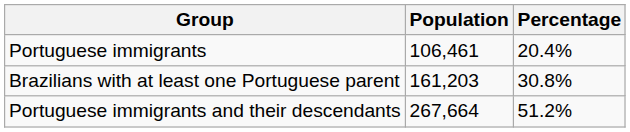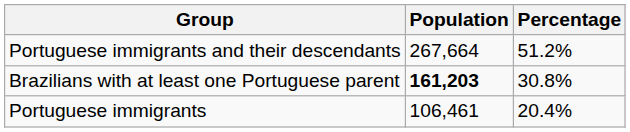rows swapped: Portuguese immigrants <-> Portuguese immigrants and their descendants
Brazilians with at least one Portuguese parent | Population: normal -> bold
